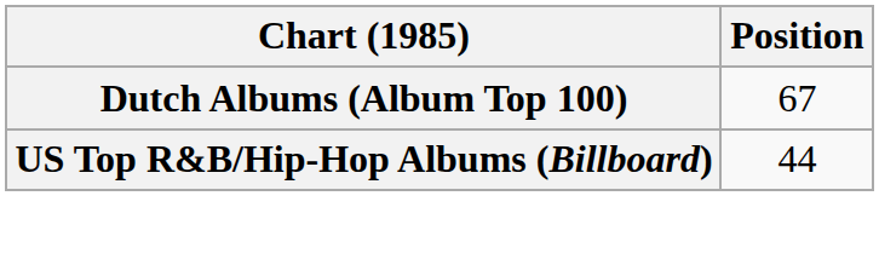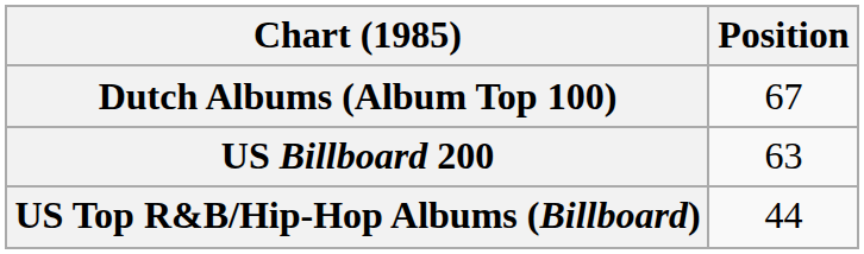+ row: US Billboard 200 | 63
